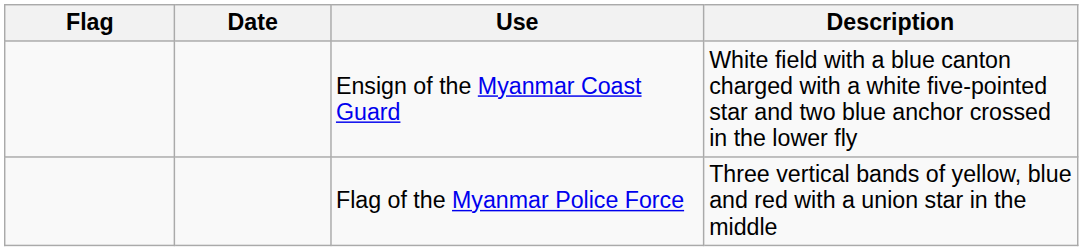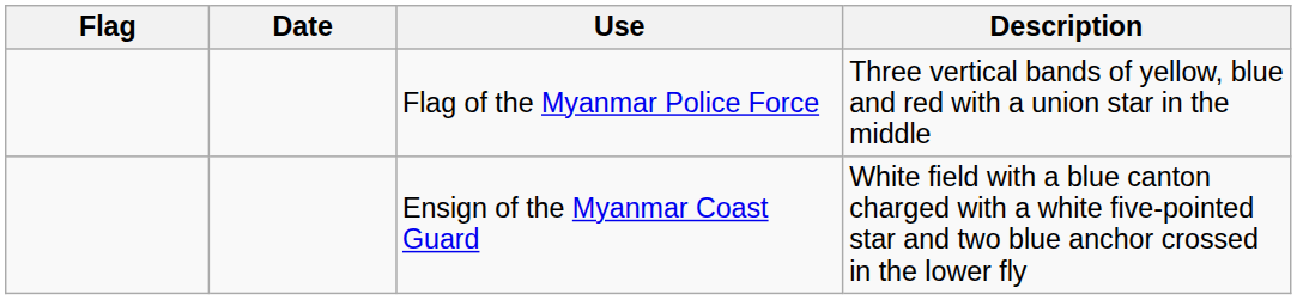rows swapped: Flag of the Myanmar Police Force <-> Ensign of the Myanmar Coast Guard
